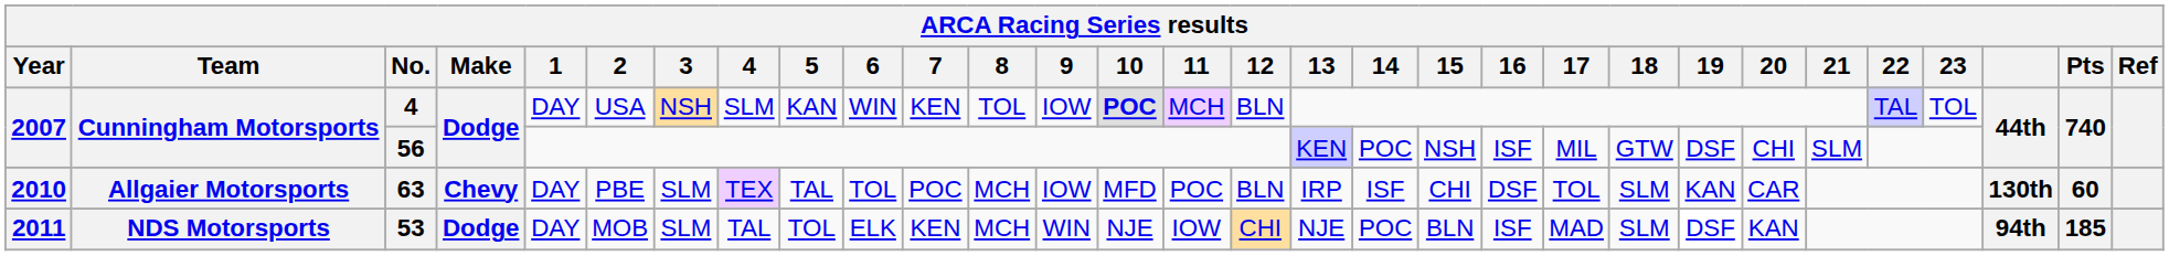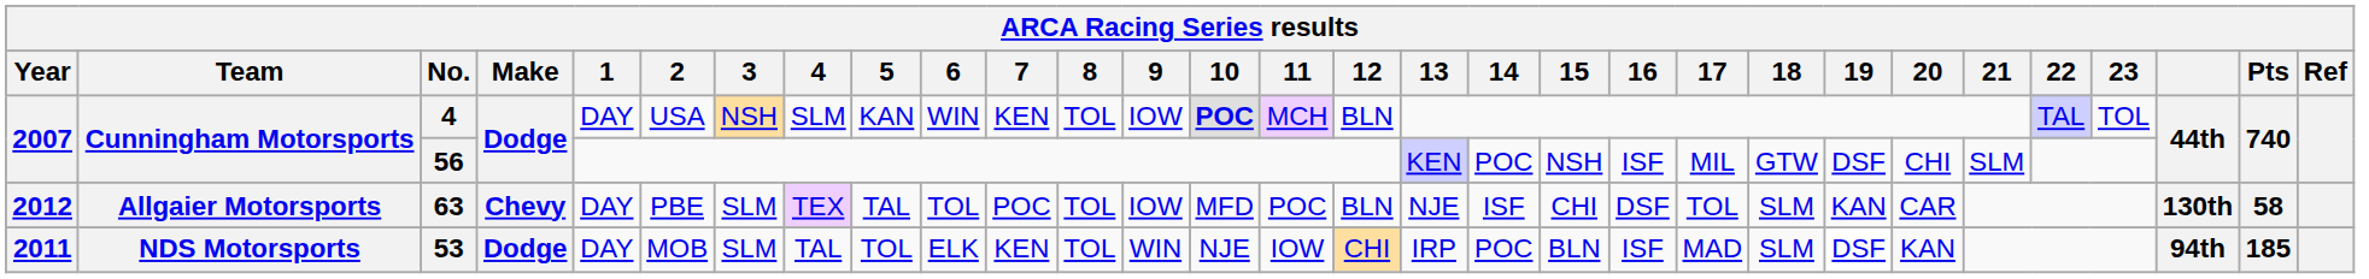63 | Year: 2010 -> 2012
63 | 8: MCH -> TOL
63 | 13: IRP -> NJE
63 | Pts: 60 -> 58
53 | 8: MCH -> TOL
53 | 13: NJE -> IRP
